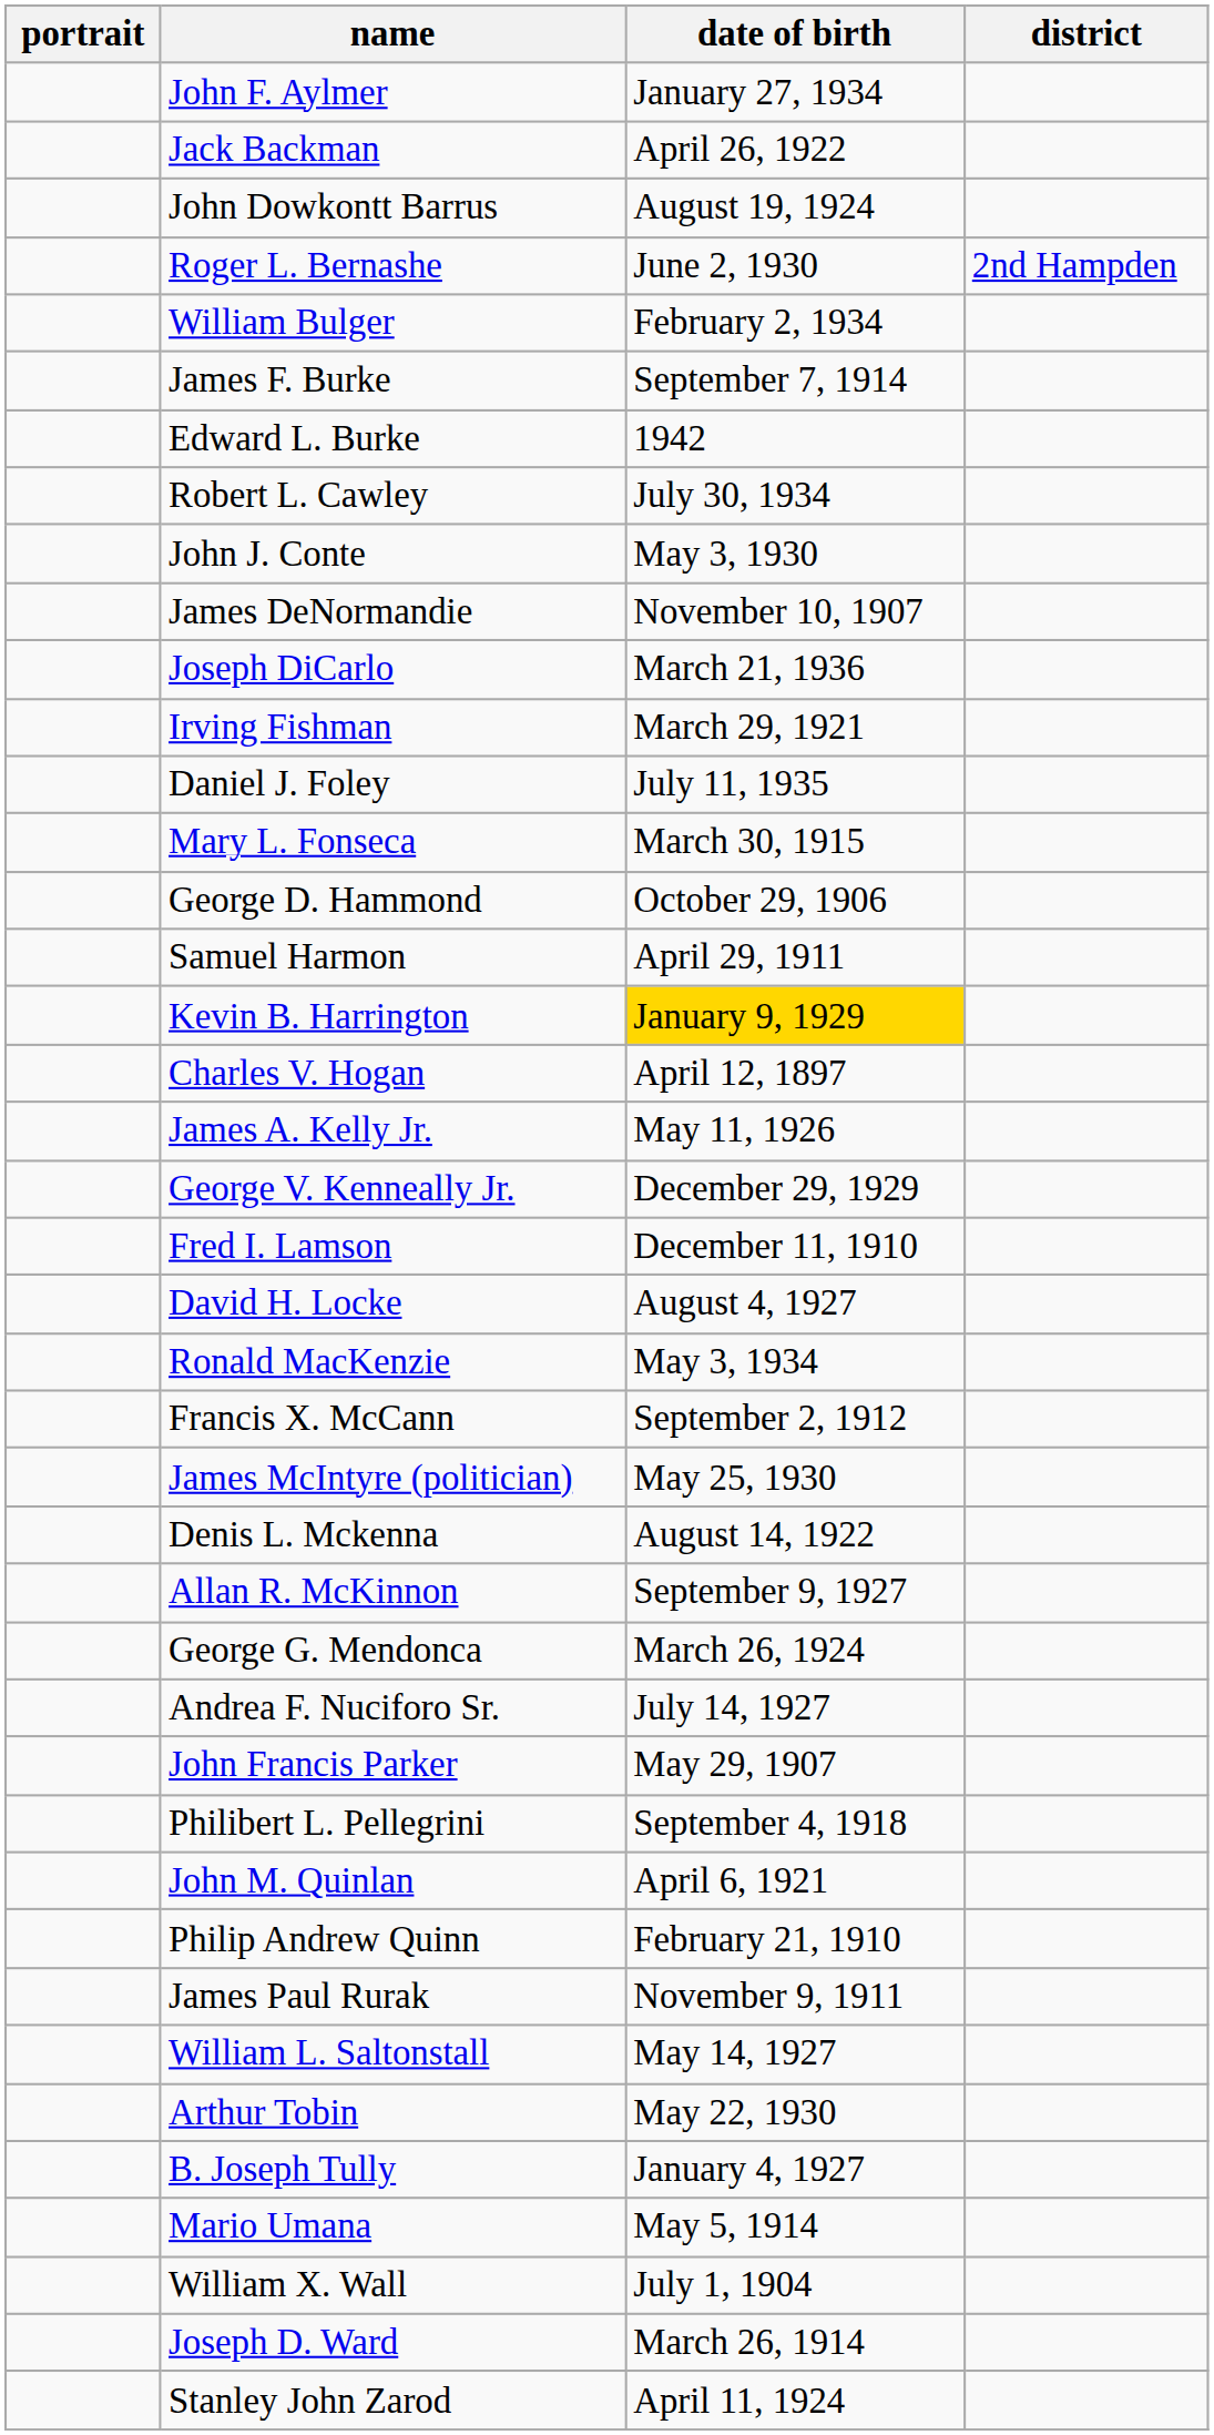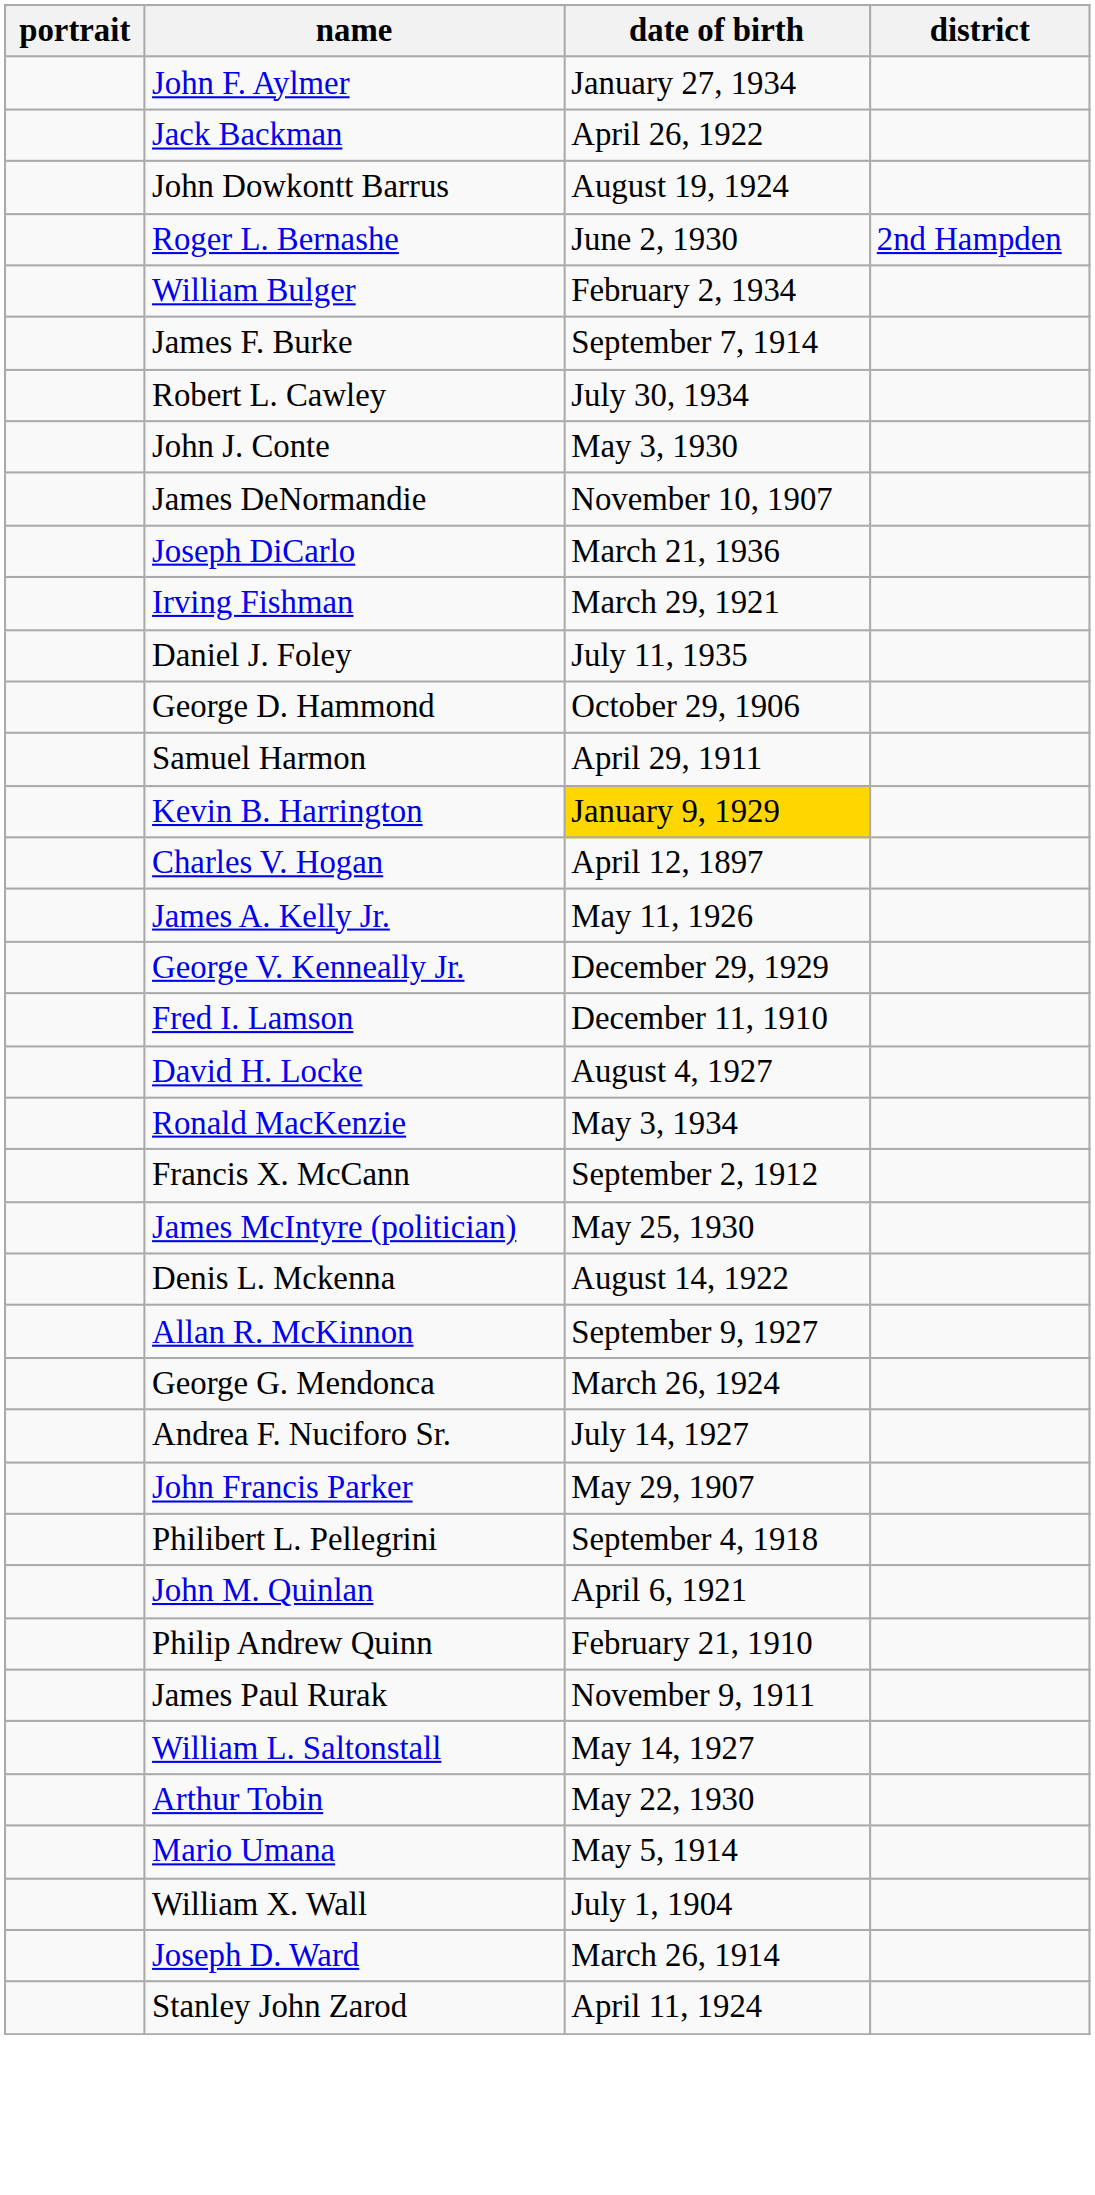- row: Edward L. Burke | 1942
- row: Mary L. Fonseca | March 30, 1915
- row: B. Joseph Tully | January 4, 1927
